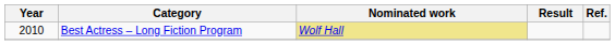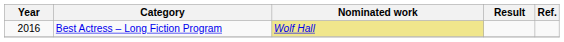Best Actress – Long Fiction Program | Year: 2010 -> 2016
